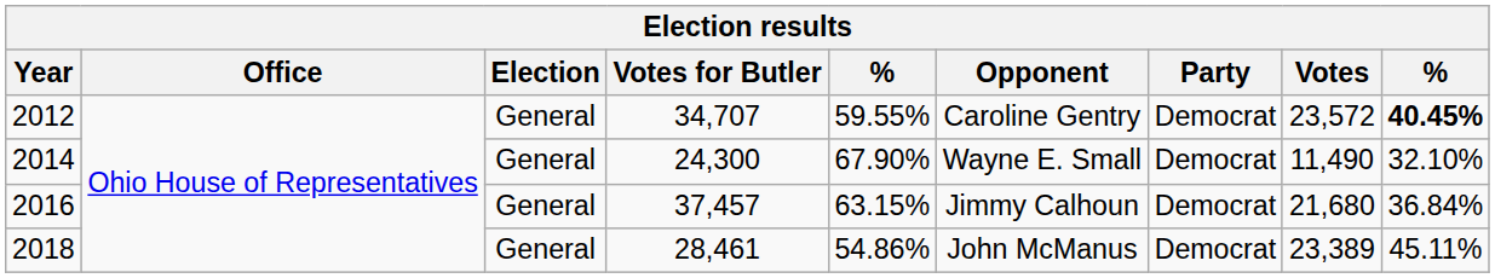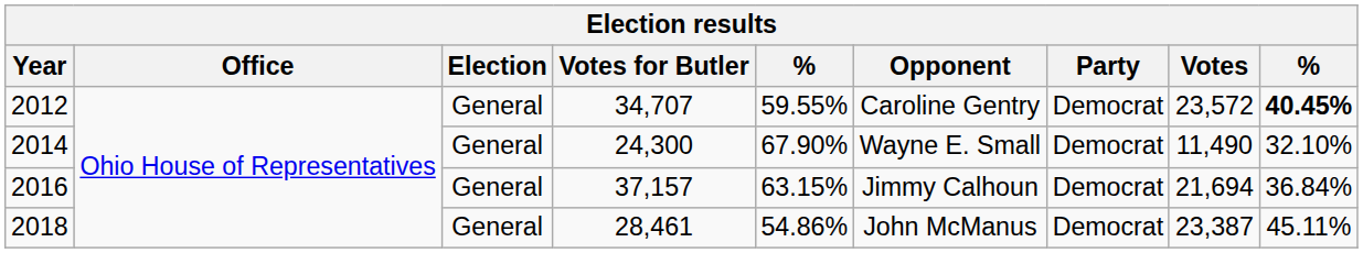2016 | Votes for Butler: 37,457 -> 37,157
2016 | Votes: 21,680 -> 21,694
2018 | Votes: 23,389 -> 23,387
